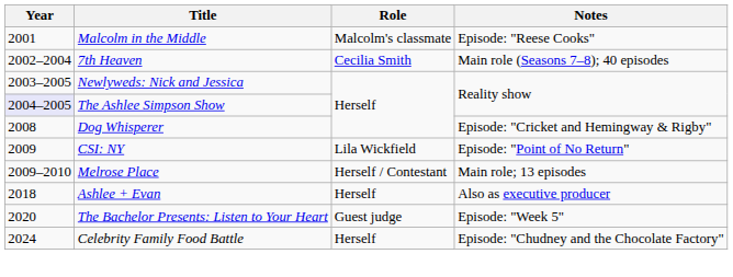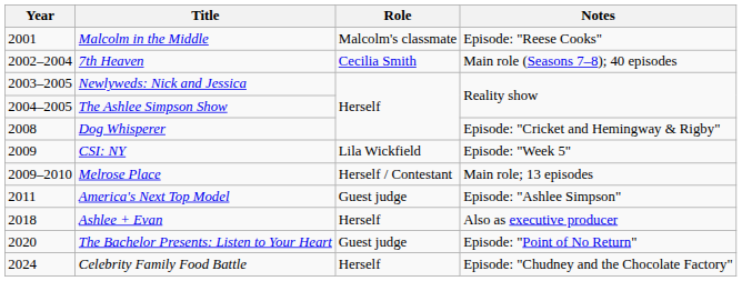The Ashlee Simpson Show | Year: lavender background -> no background
CSI: NY | Notes: Episode: "Point of No Return" -> Episode: "Week 5"
+ row: 2011 | America's Next Top Model | Guest judge | Episode: "Ashlee Simpson"
The Bachelor Presents: Listen to Your Heart | Notes: Episode: "Week 5" -> Episode: "Point of No Return"
